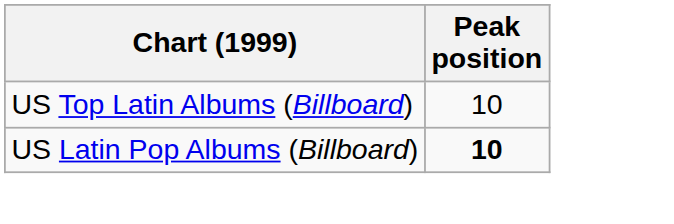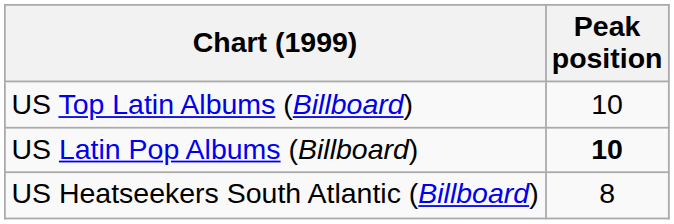+ row: US Heatseekers South Atlantic (Billboard) | 8
